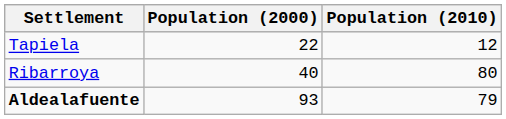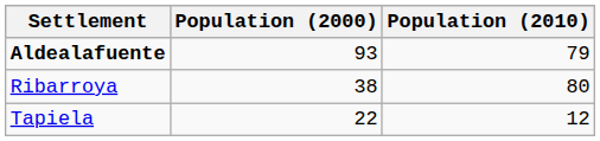rows swapped: Aldealafuente <-> Tapiela
Ribarroya | Population (2000): 40 -> 38
